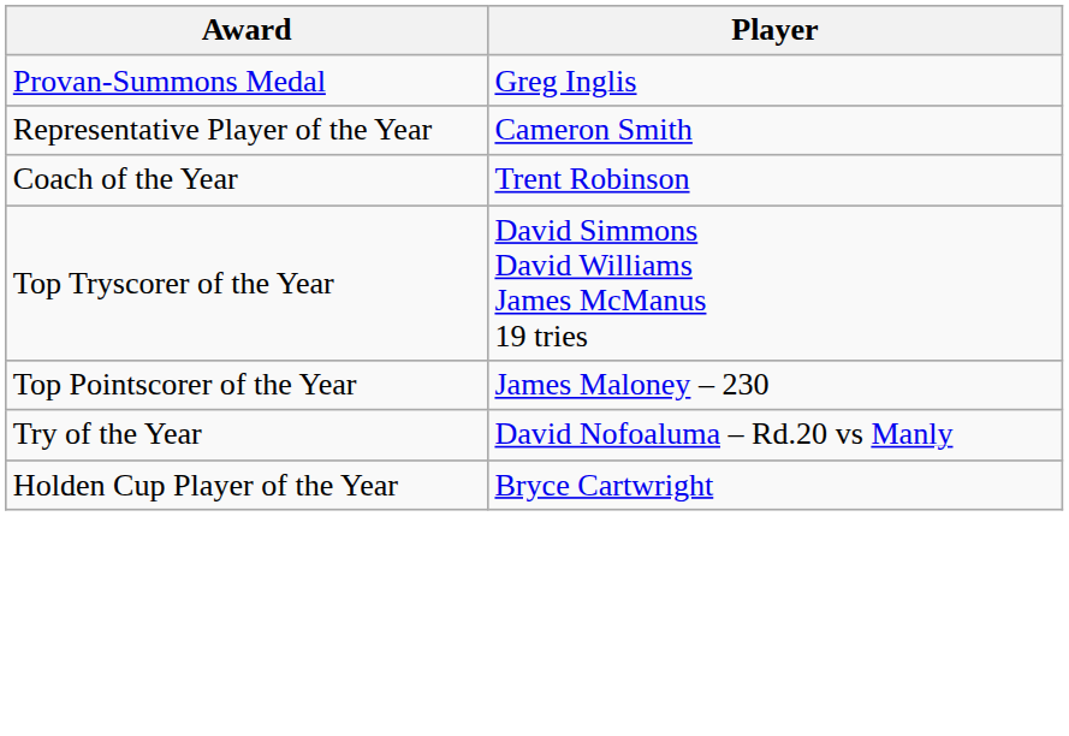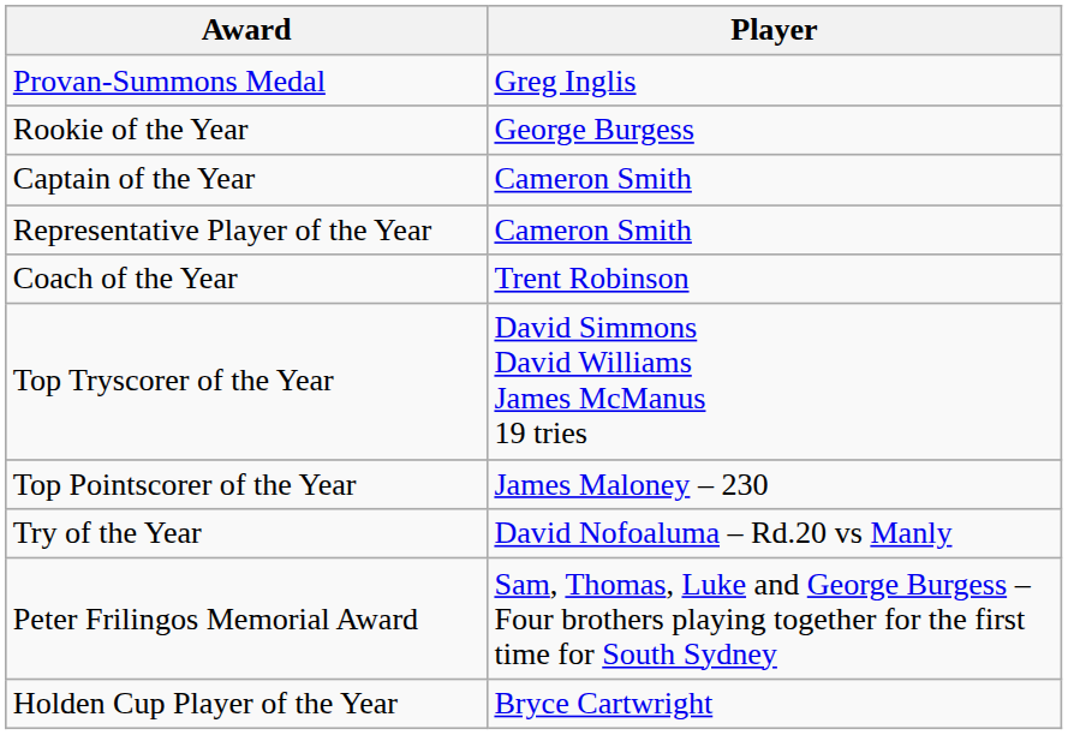+ row: Rookie of the Year | George Burgess
+ row: Captain of the Year | Cameron Smith
+ row: Peter Frilingos Memorial Award | Sam, Thomas, Luke and George Burgess – Four brothers playing together for the first time for South Sydney
